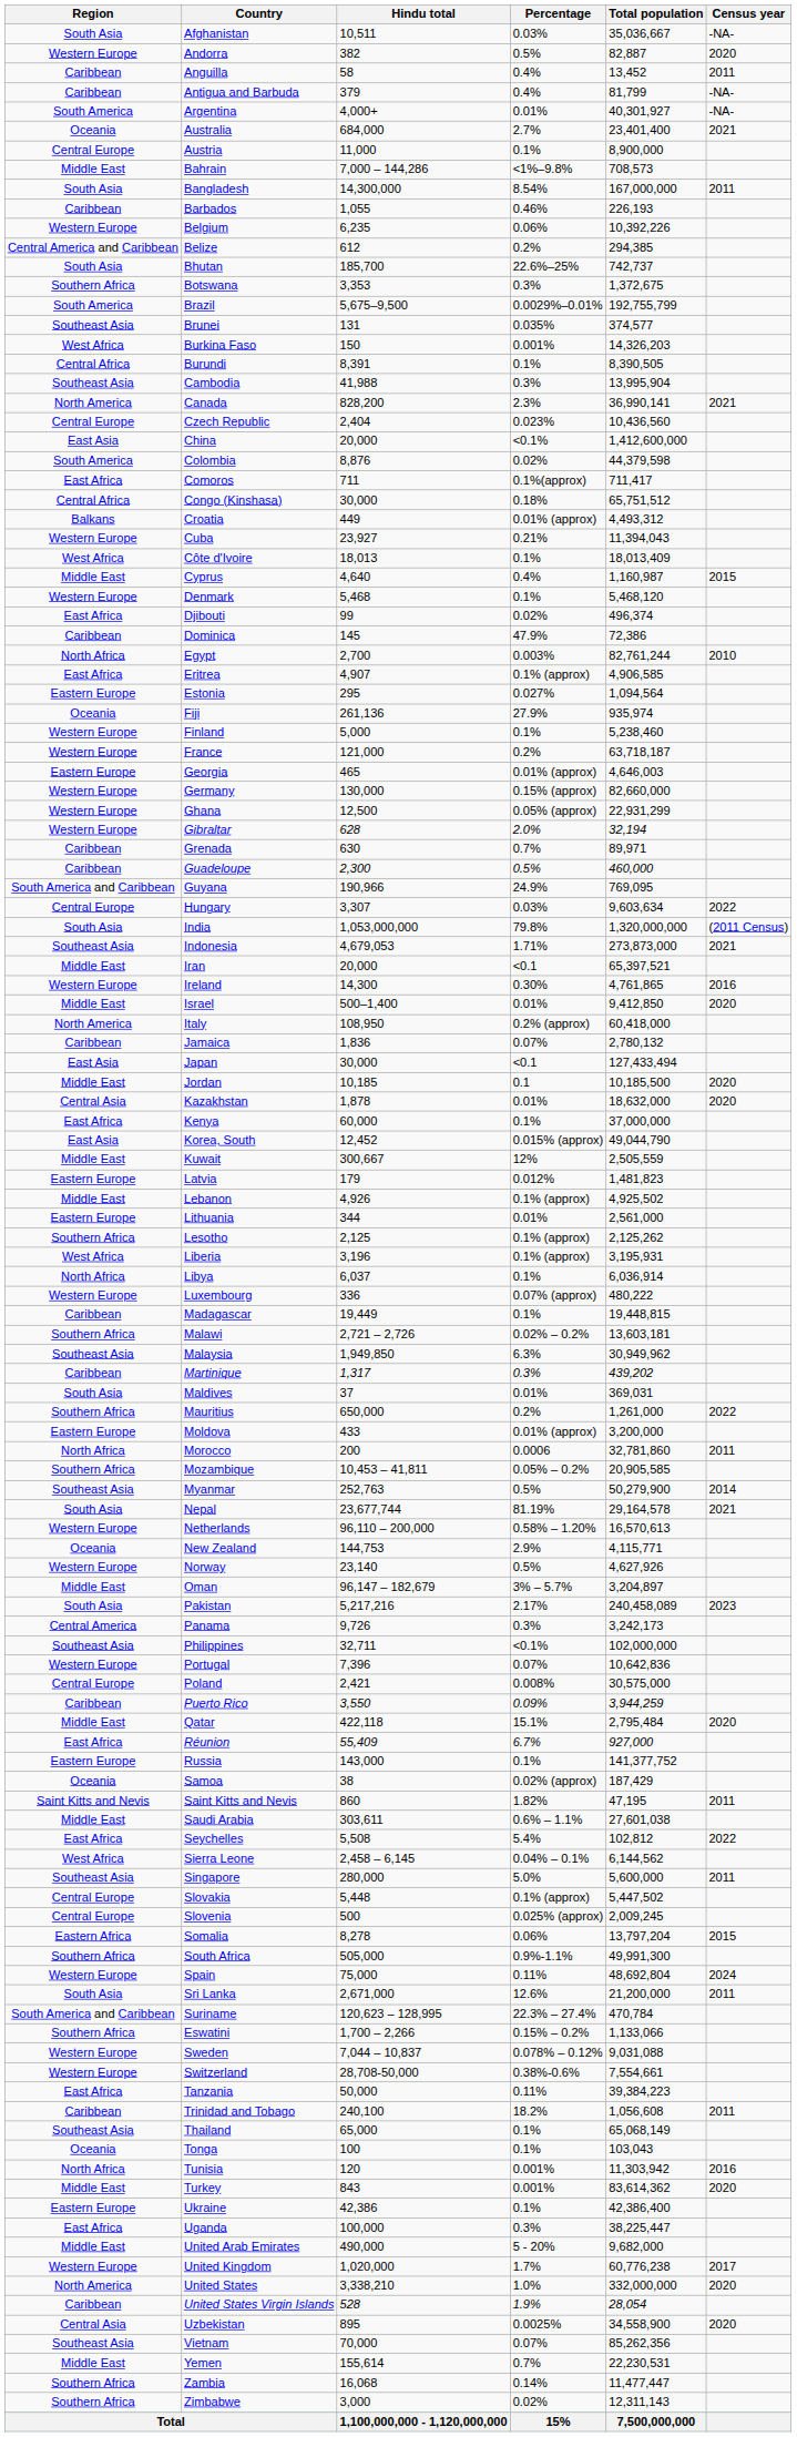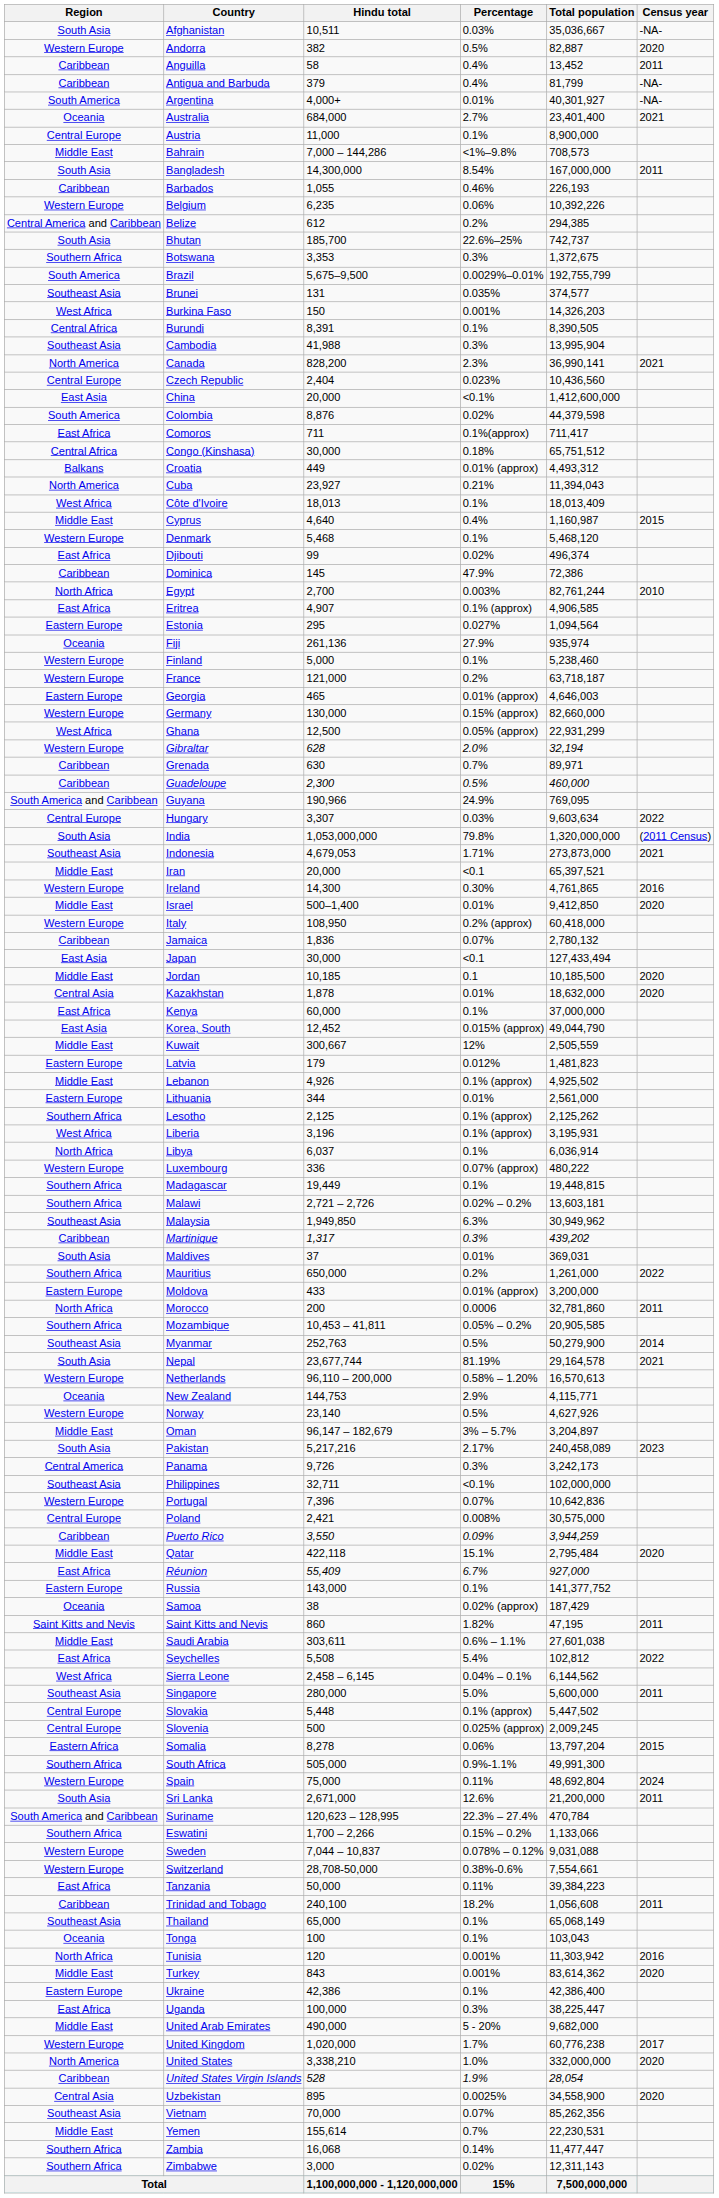Cuba | Region: Western Europe -> North America
Ghana | Region: Western Europe -> West Africa
Italy | Region: North America -> Western Europe
Madagascar | Region: Caribbean -> Southern Africa
